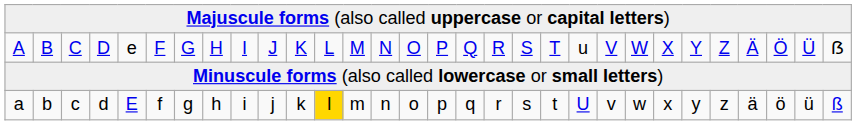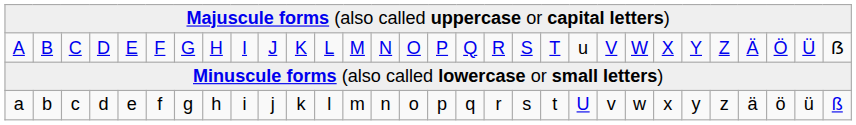A | column 5: e -> E
a | column 5: E -> e
a | column 12: gold background -> no background
